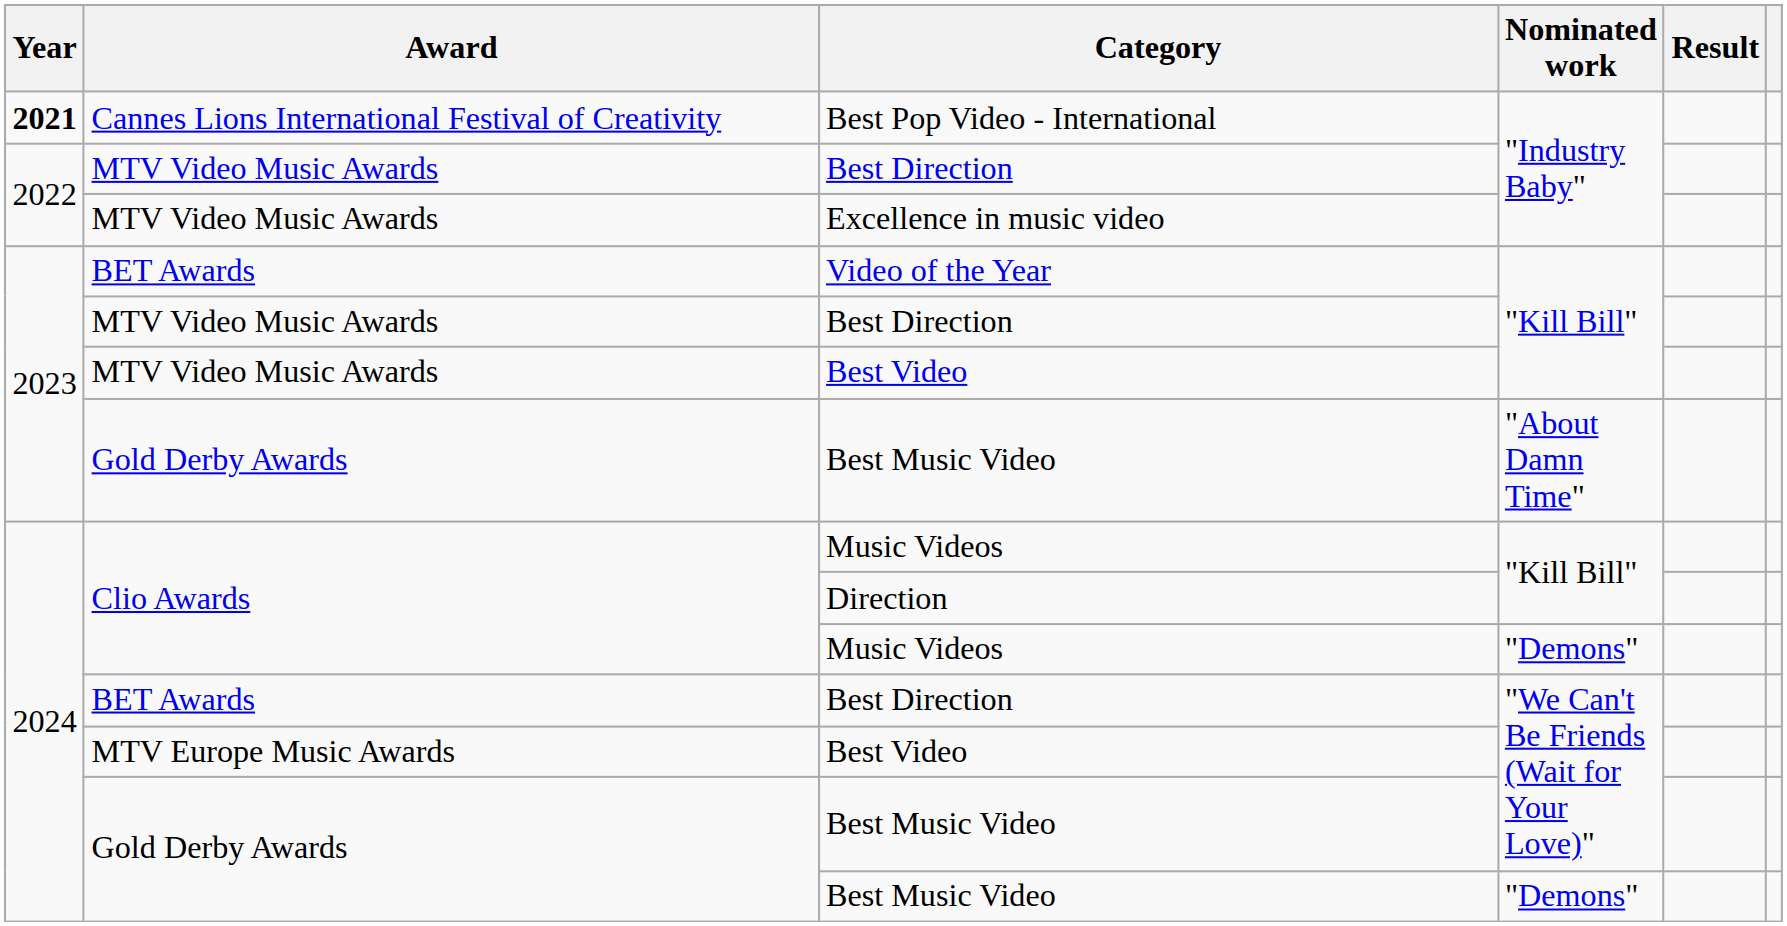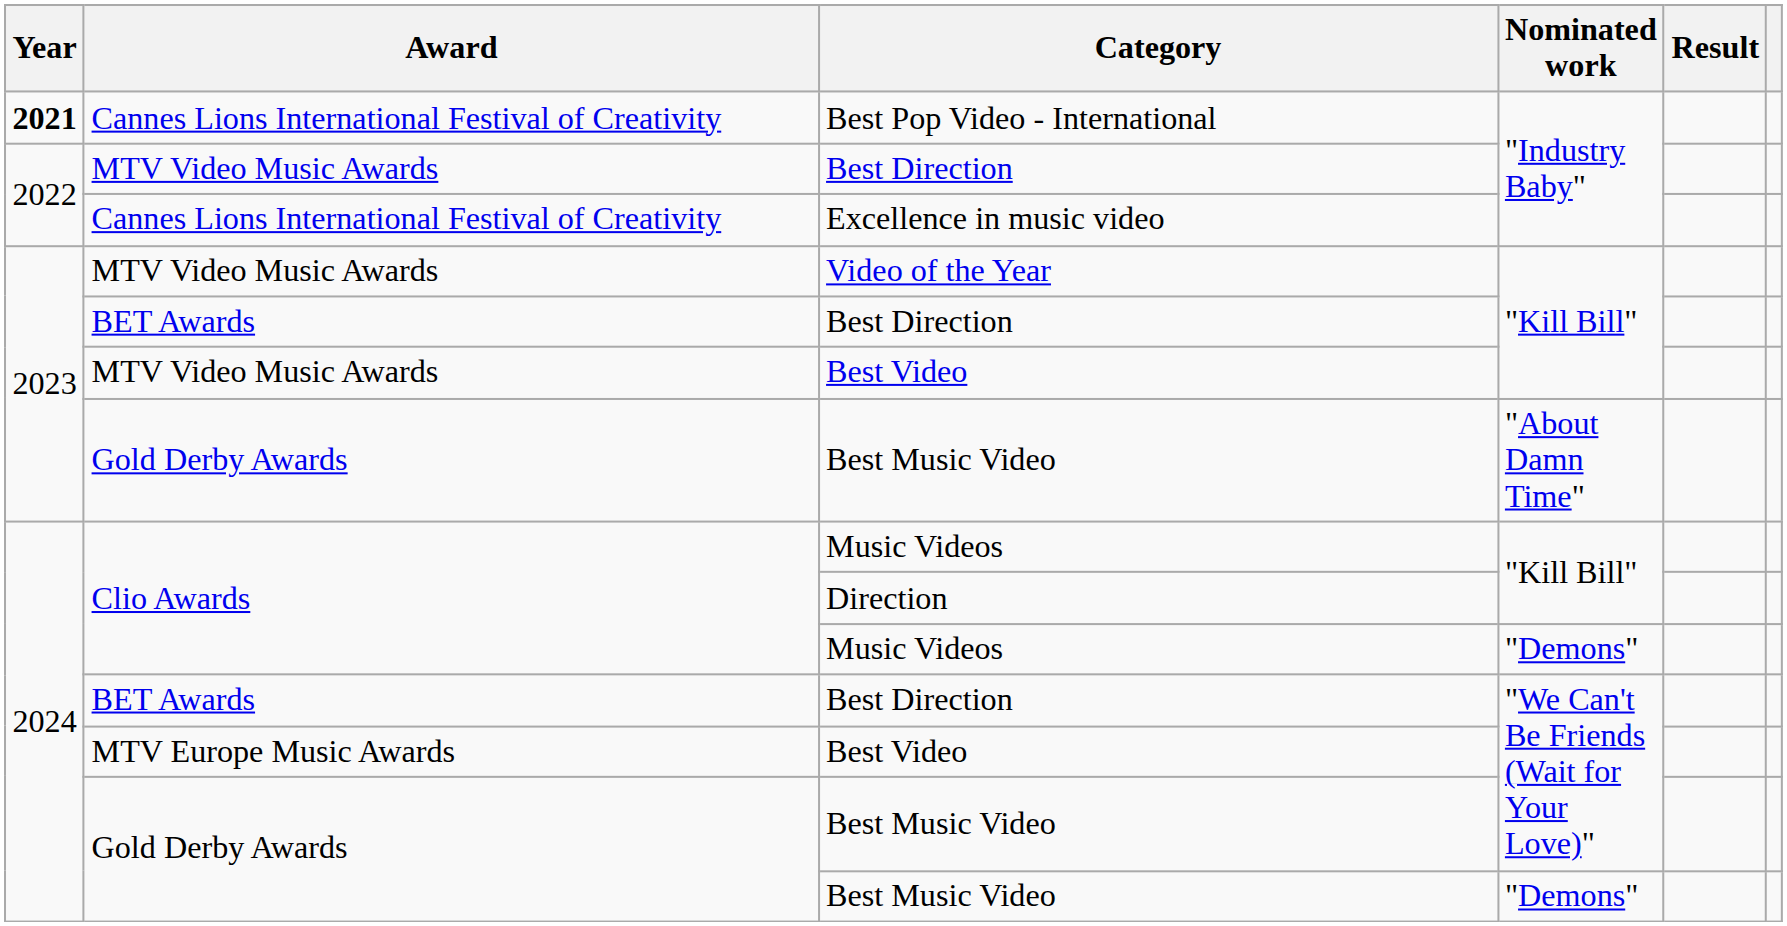Excellence in music video | Award: MTV Video Music Awards -> Cannes Lions International Festival of Creativity
Video of the Year | Award: BET Awards -> MTV Video Music Awards
Best Direction / "Kill Bill" | Award: MTV Video Music Awards -> BET Awards
